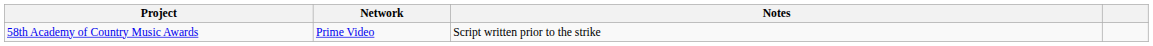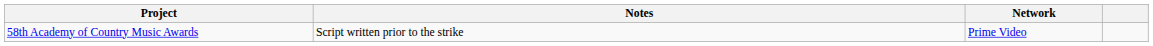columns swapped: Network <-> Notes
